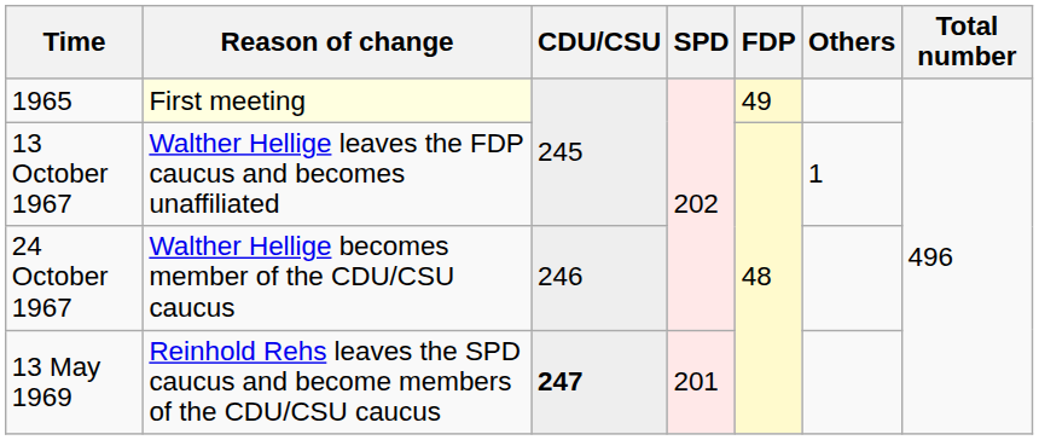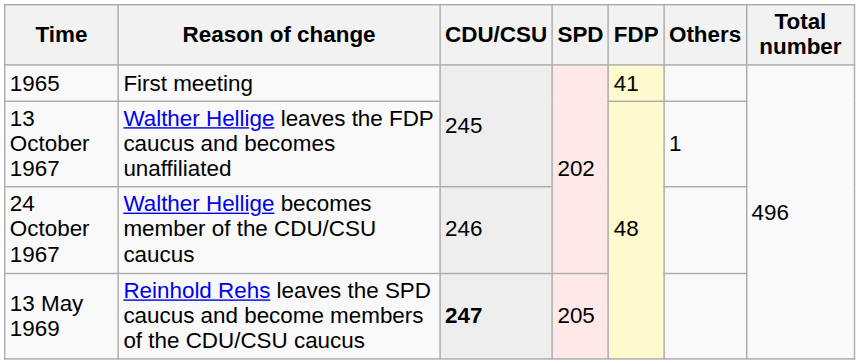1965 | Reason of change: lightyellow background -> no background
1965 | FDP: 49 -> 41
13 May 1969 | SPD: 201 -> 205
